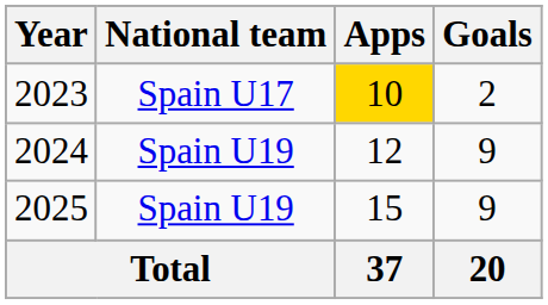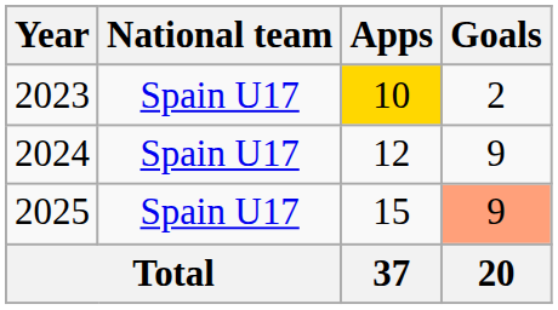2024 | National team: Spain U19 -> Spain U17
2025 | National team: Spain U19 -> Spain U17
2025 | Goals: no background -> lightsalmon background
